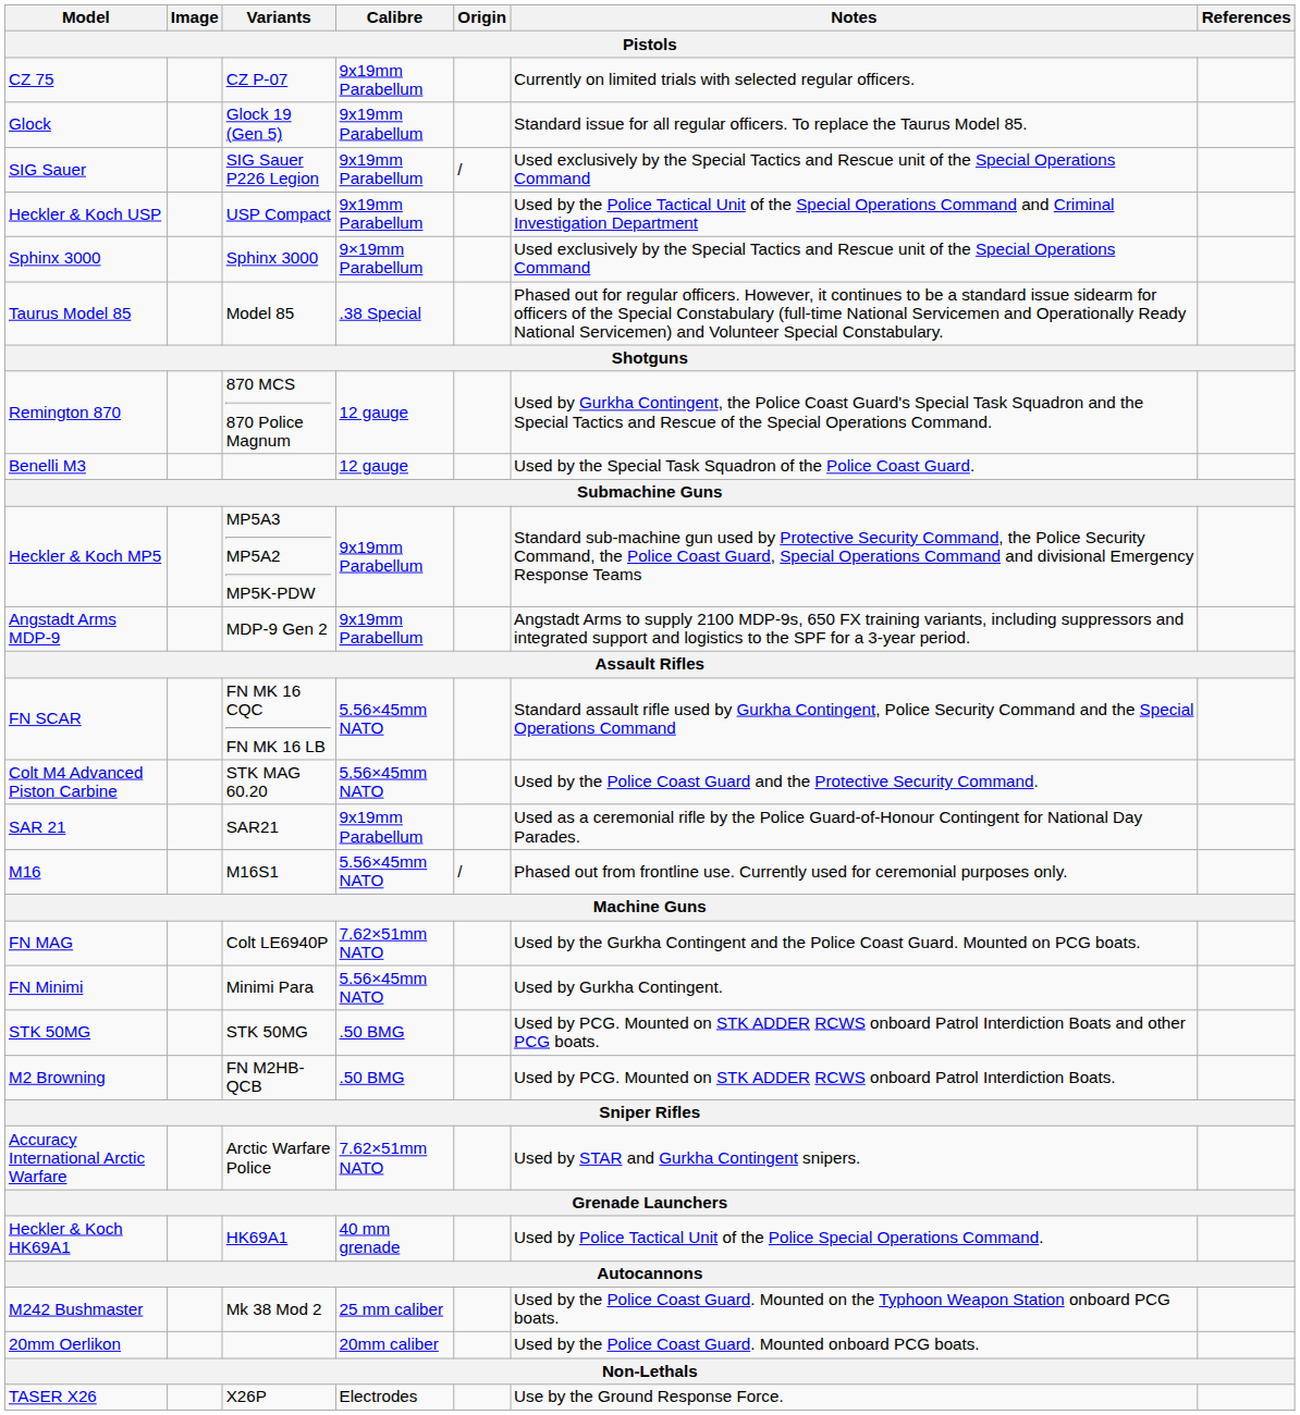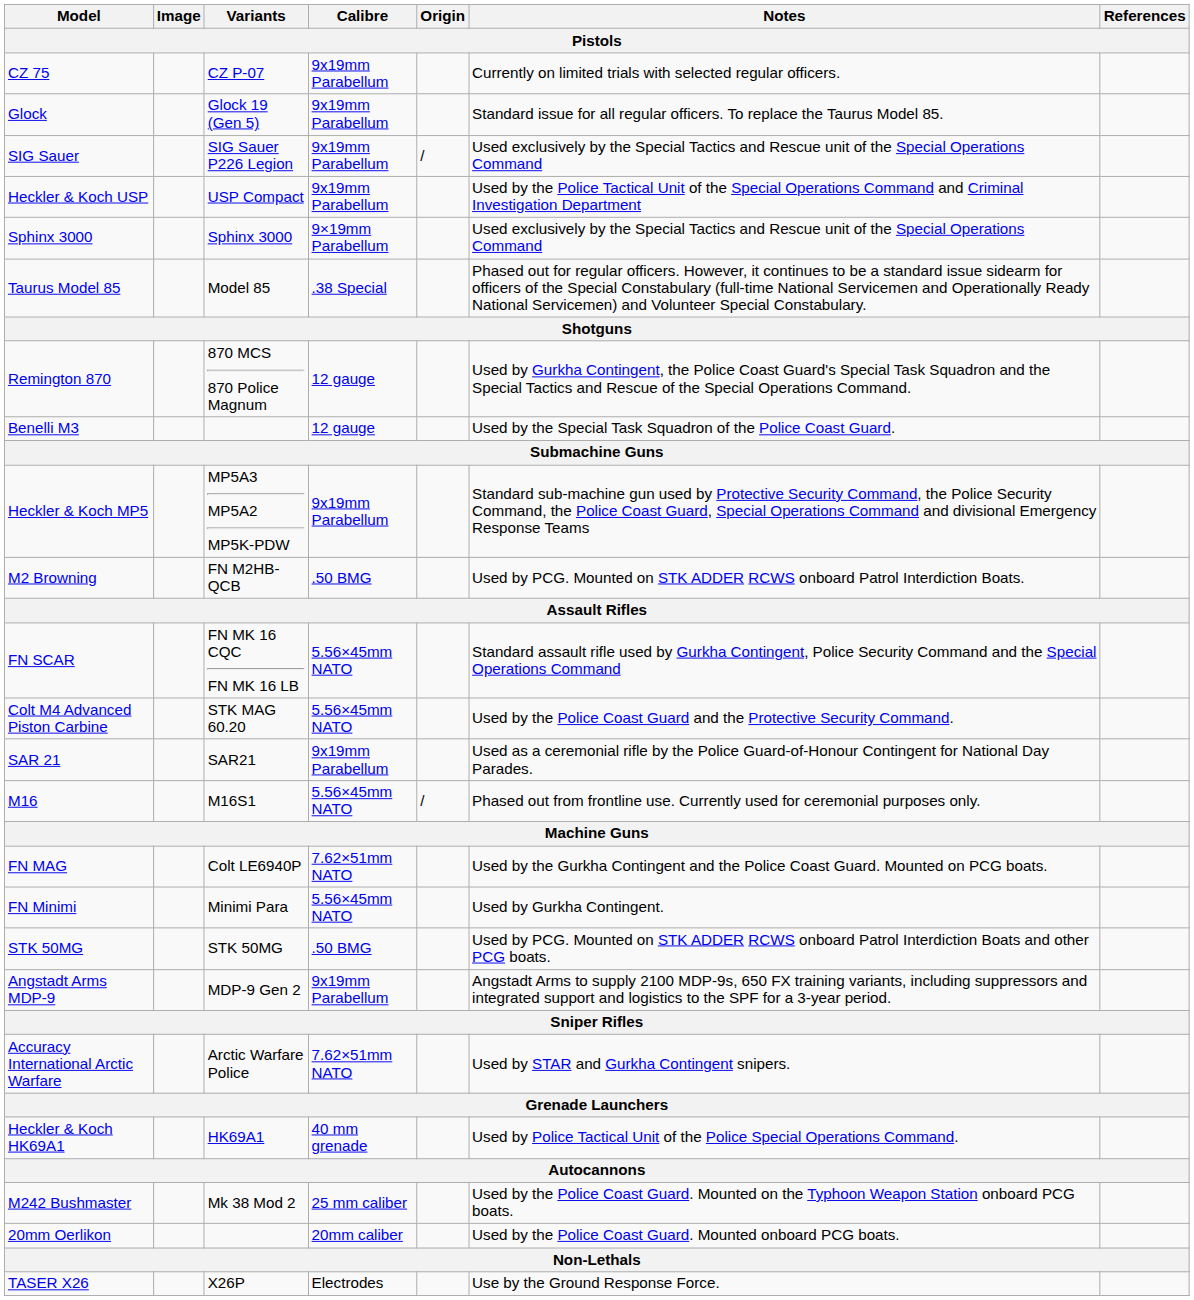rows swapped: Angstadt Arms MDP-9 <-> M2 Browning
